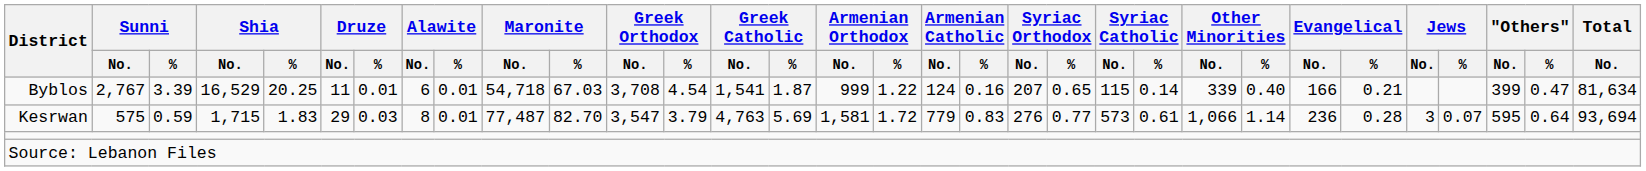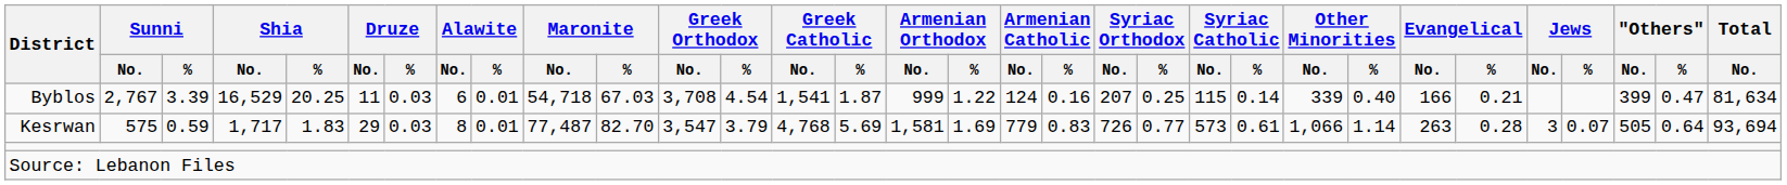Byblos | Druze / %: 0.01 -> 0.03
Byblos | Syriac Orthodox / %: 0.65 -> 0.25
Kesrwan | Shia / No.: 1,715 -> 1,717
Kesrwan | Greek Catholic / No.: 4,763 -> 4,768
Kesrwan | Armenian Orthodox / %: 1.72 -> 1.69
Kesrwan | Syriac Orthodox / No.: 276 -> 726
Kesrwan | Evangelical / No.: 236 -> 263
Kesrwan | "Others" / No.: 595 -> 505
